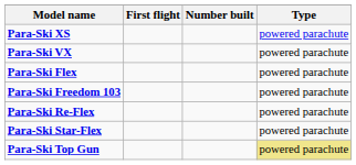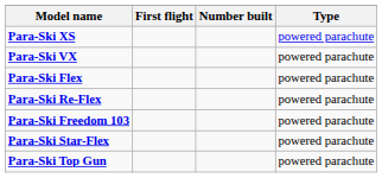rows swapped: Para-Ski Re-Flex <-> Para-Ski Freedom 103
Para-Ski Top Gun | Type: khaki background -> no background
